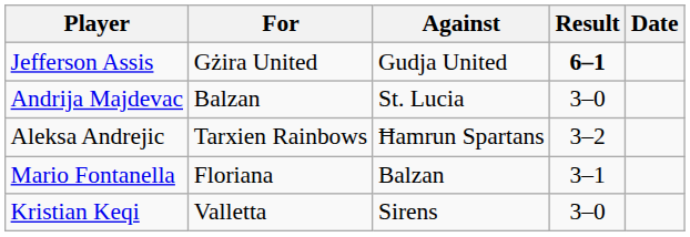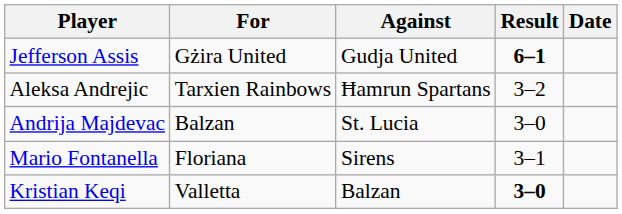rows swapped: Andrija Majdevac <-> Aleksa Andrejic
Mario Fontanella | Against: Balzan -> Sirens
Kristian Keqi | Against: Sirens -> Balzan
Kristian Keqi | Result: normal -> bold
